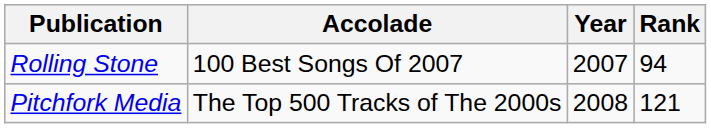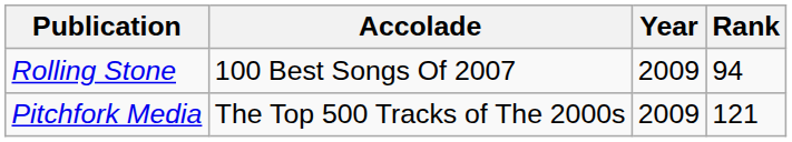Rolling Stone | Year: 2007 -> 2009
Pitchfork Media | Year: 2008 -> 2009
